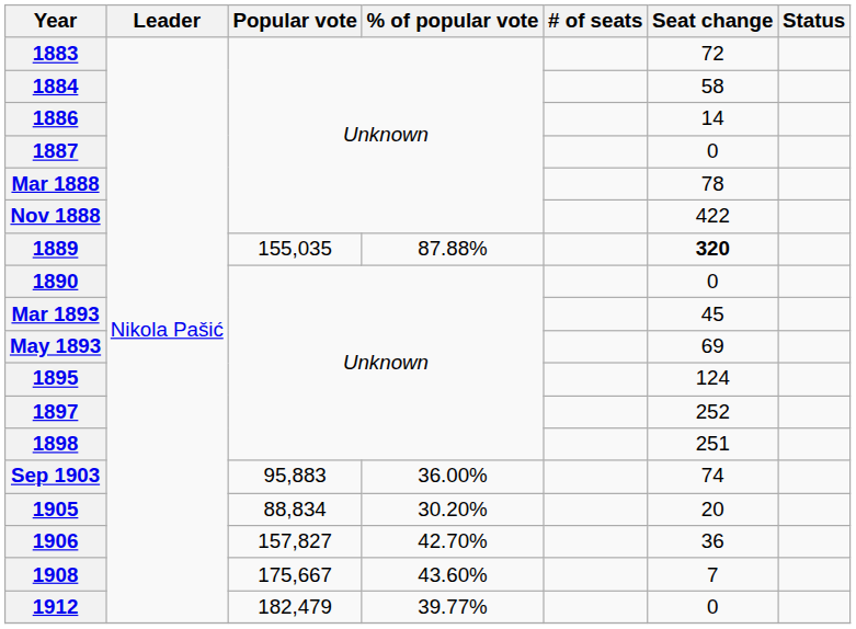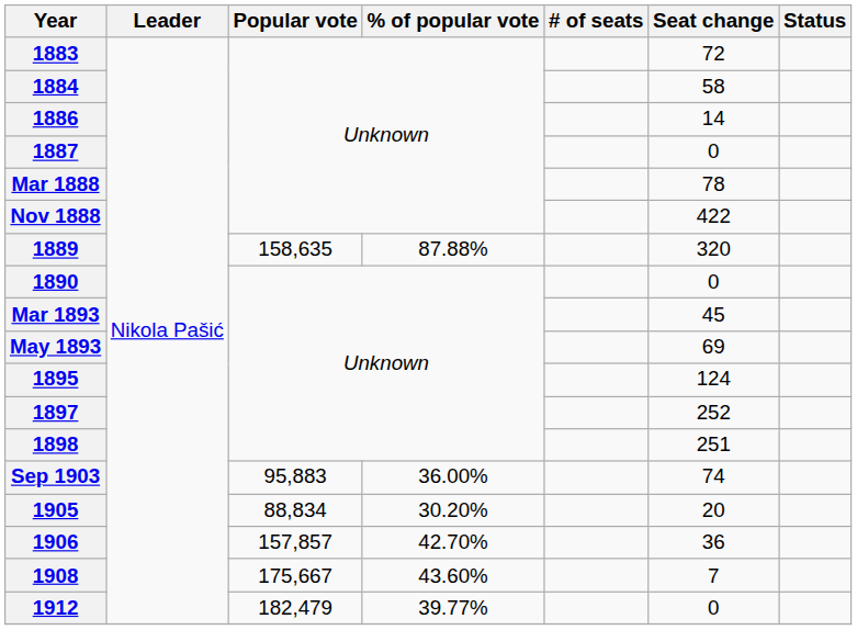1889 | Popular vote: 155,035 -> 158,635
1889 | Seat change: bold -> normal
1906 | Popular vote: 157,827 -> 157,857
